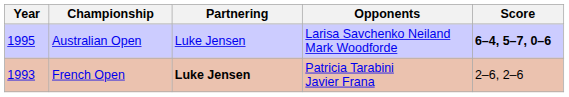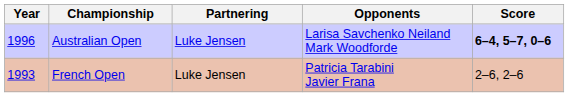Australian Open | Year: 1995 -> 1996
French Open | Partnering: bold -> normal
